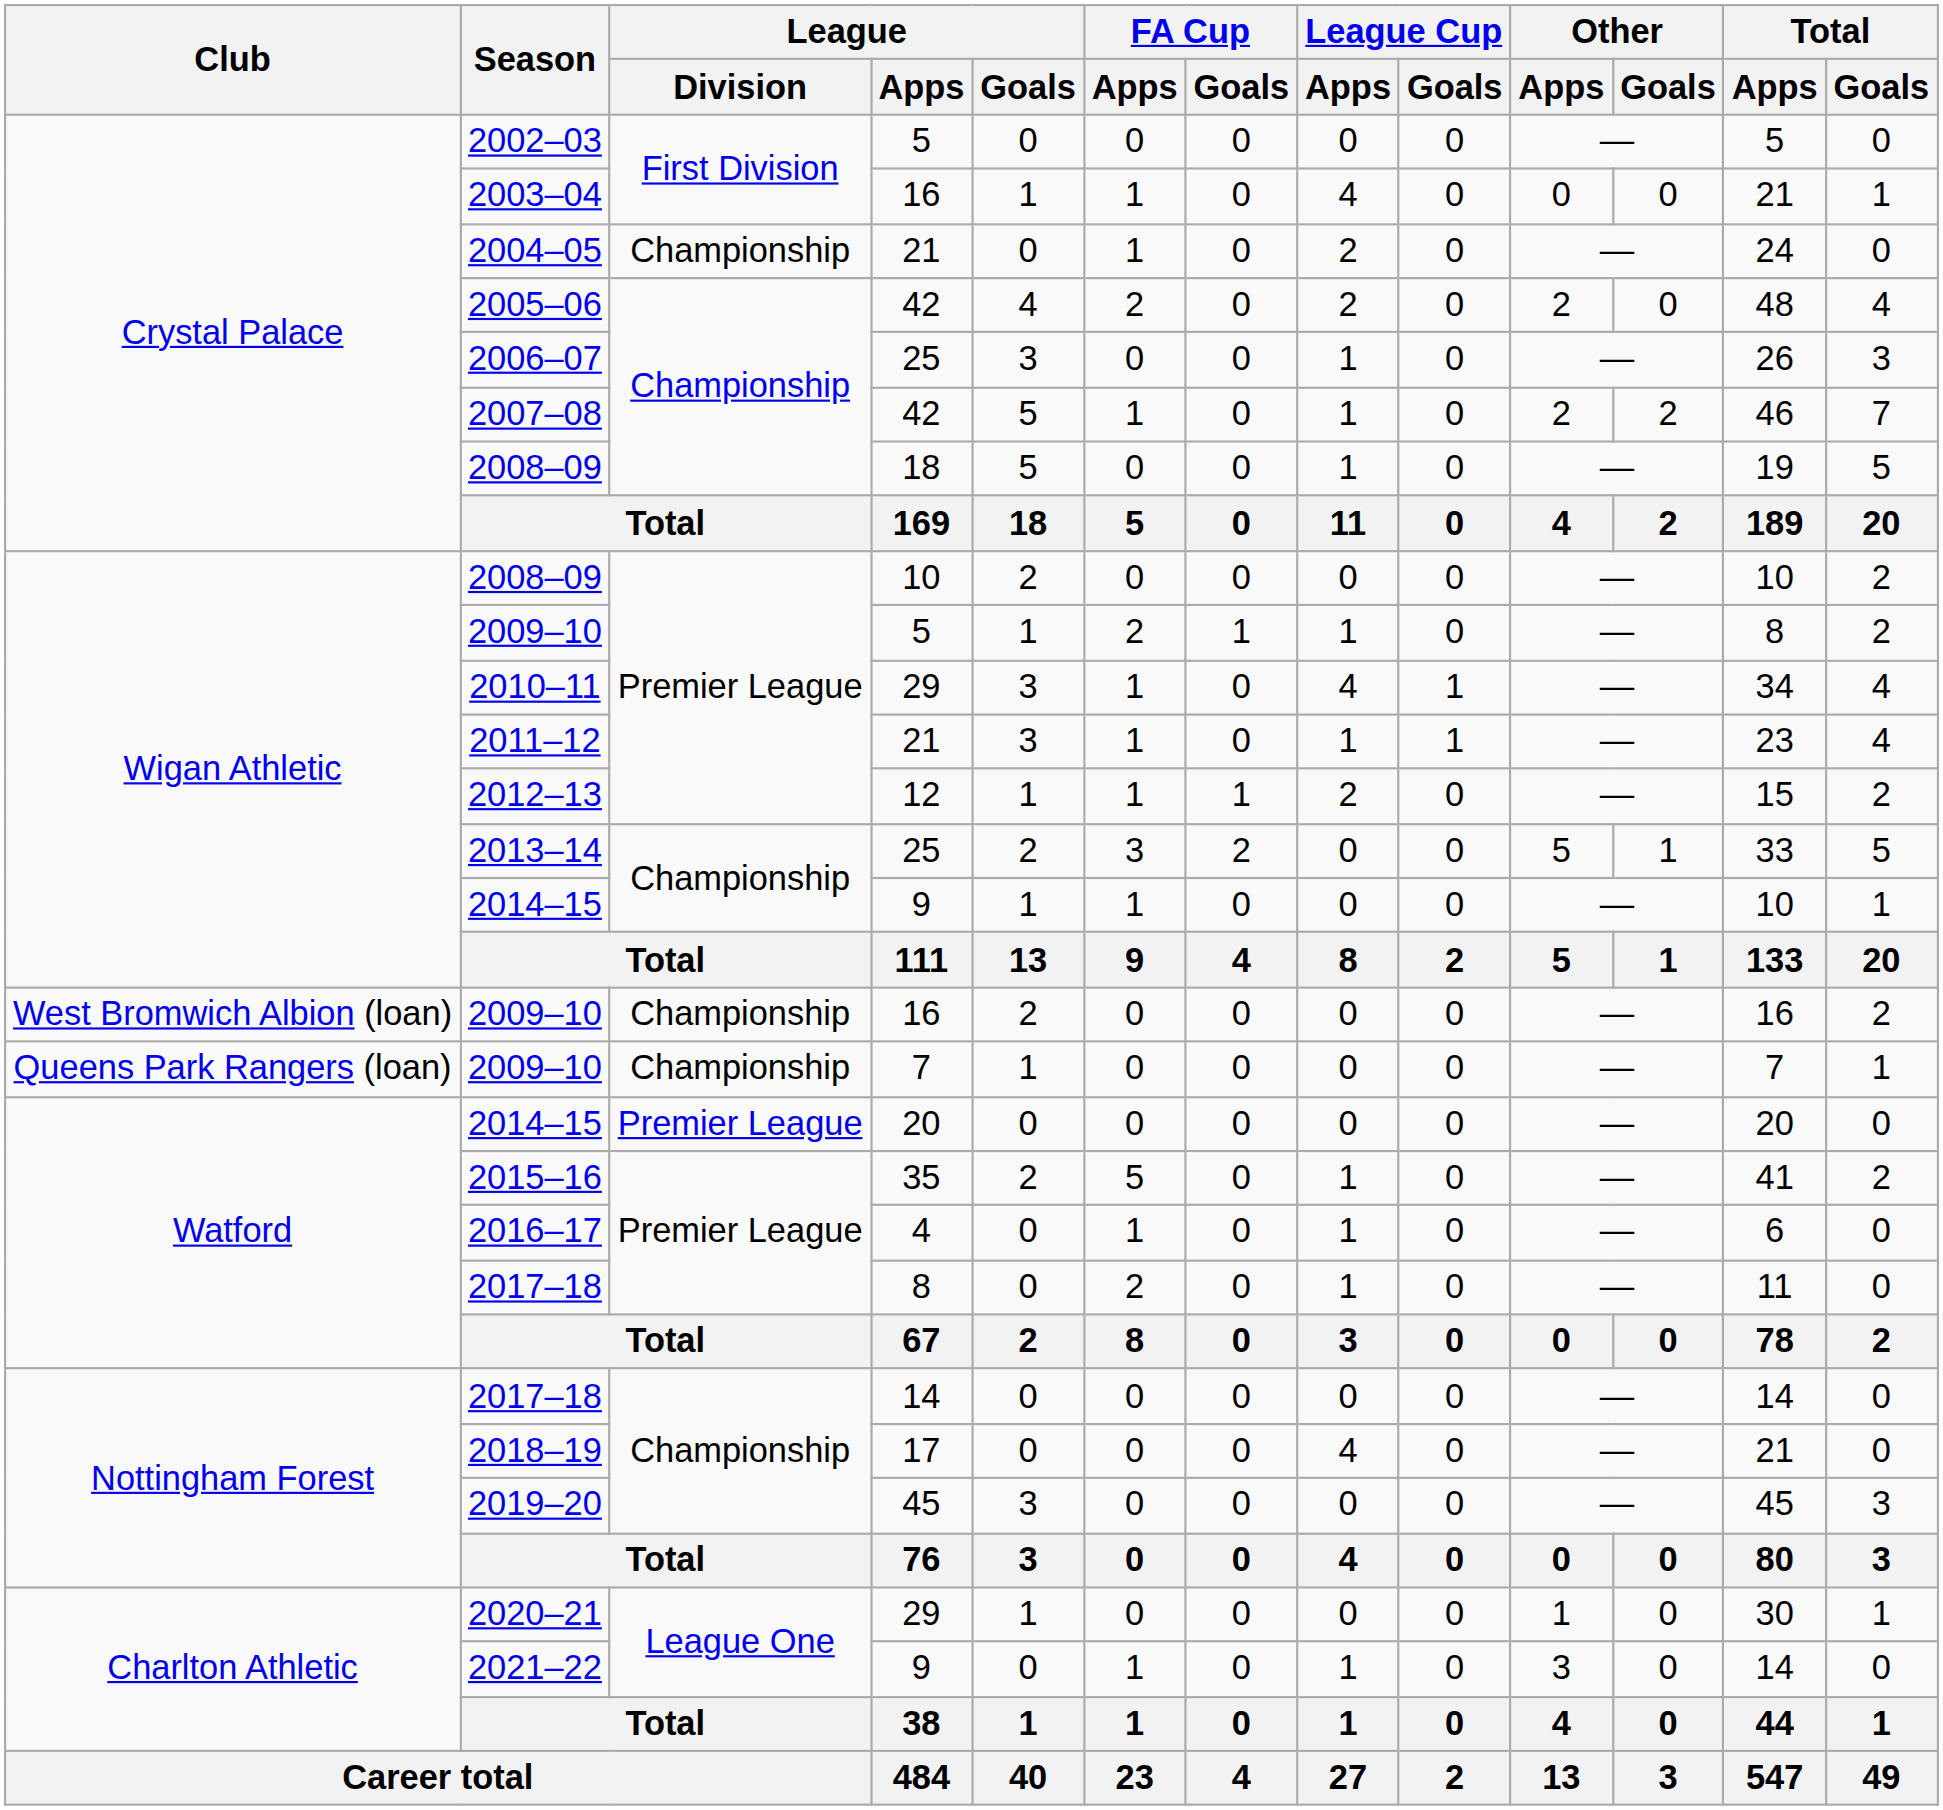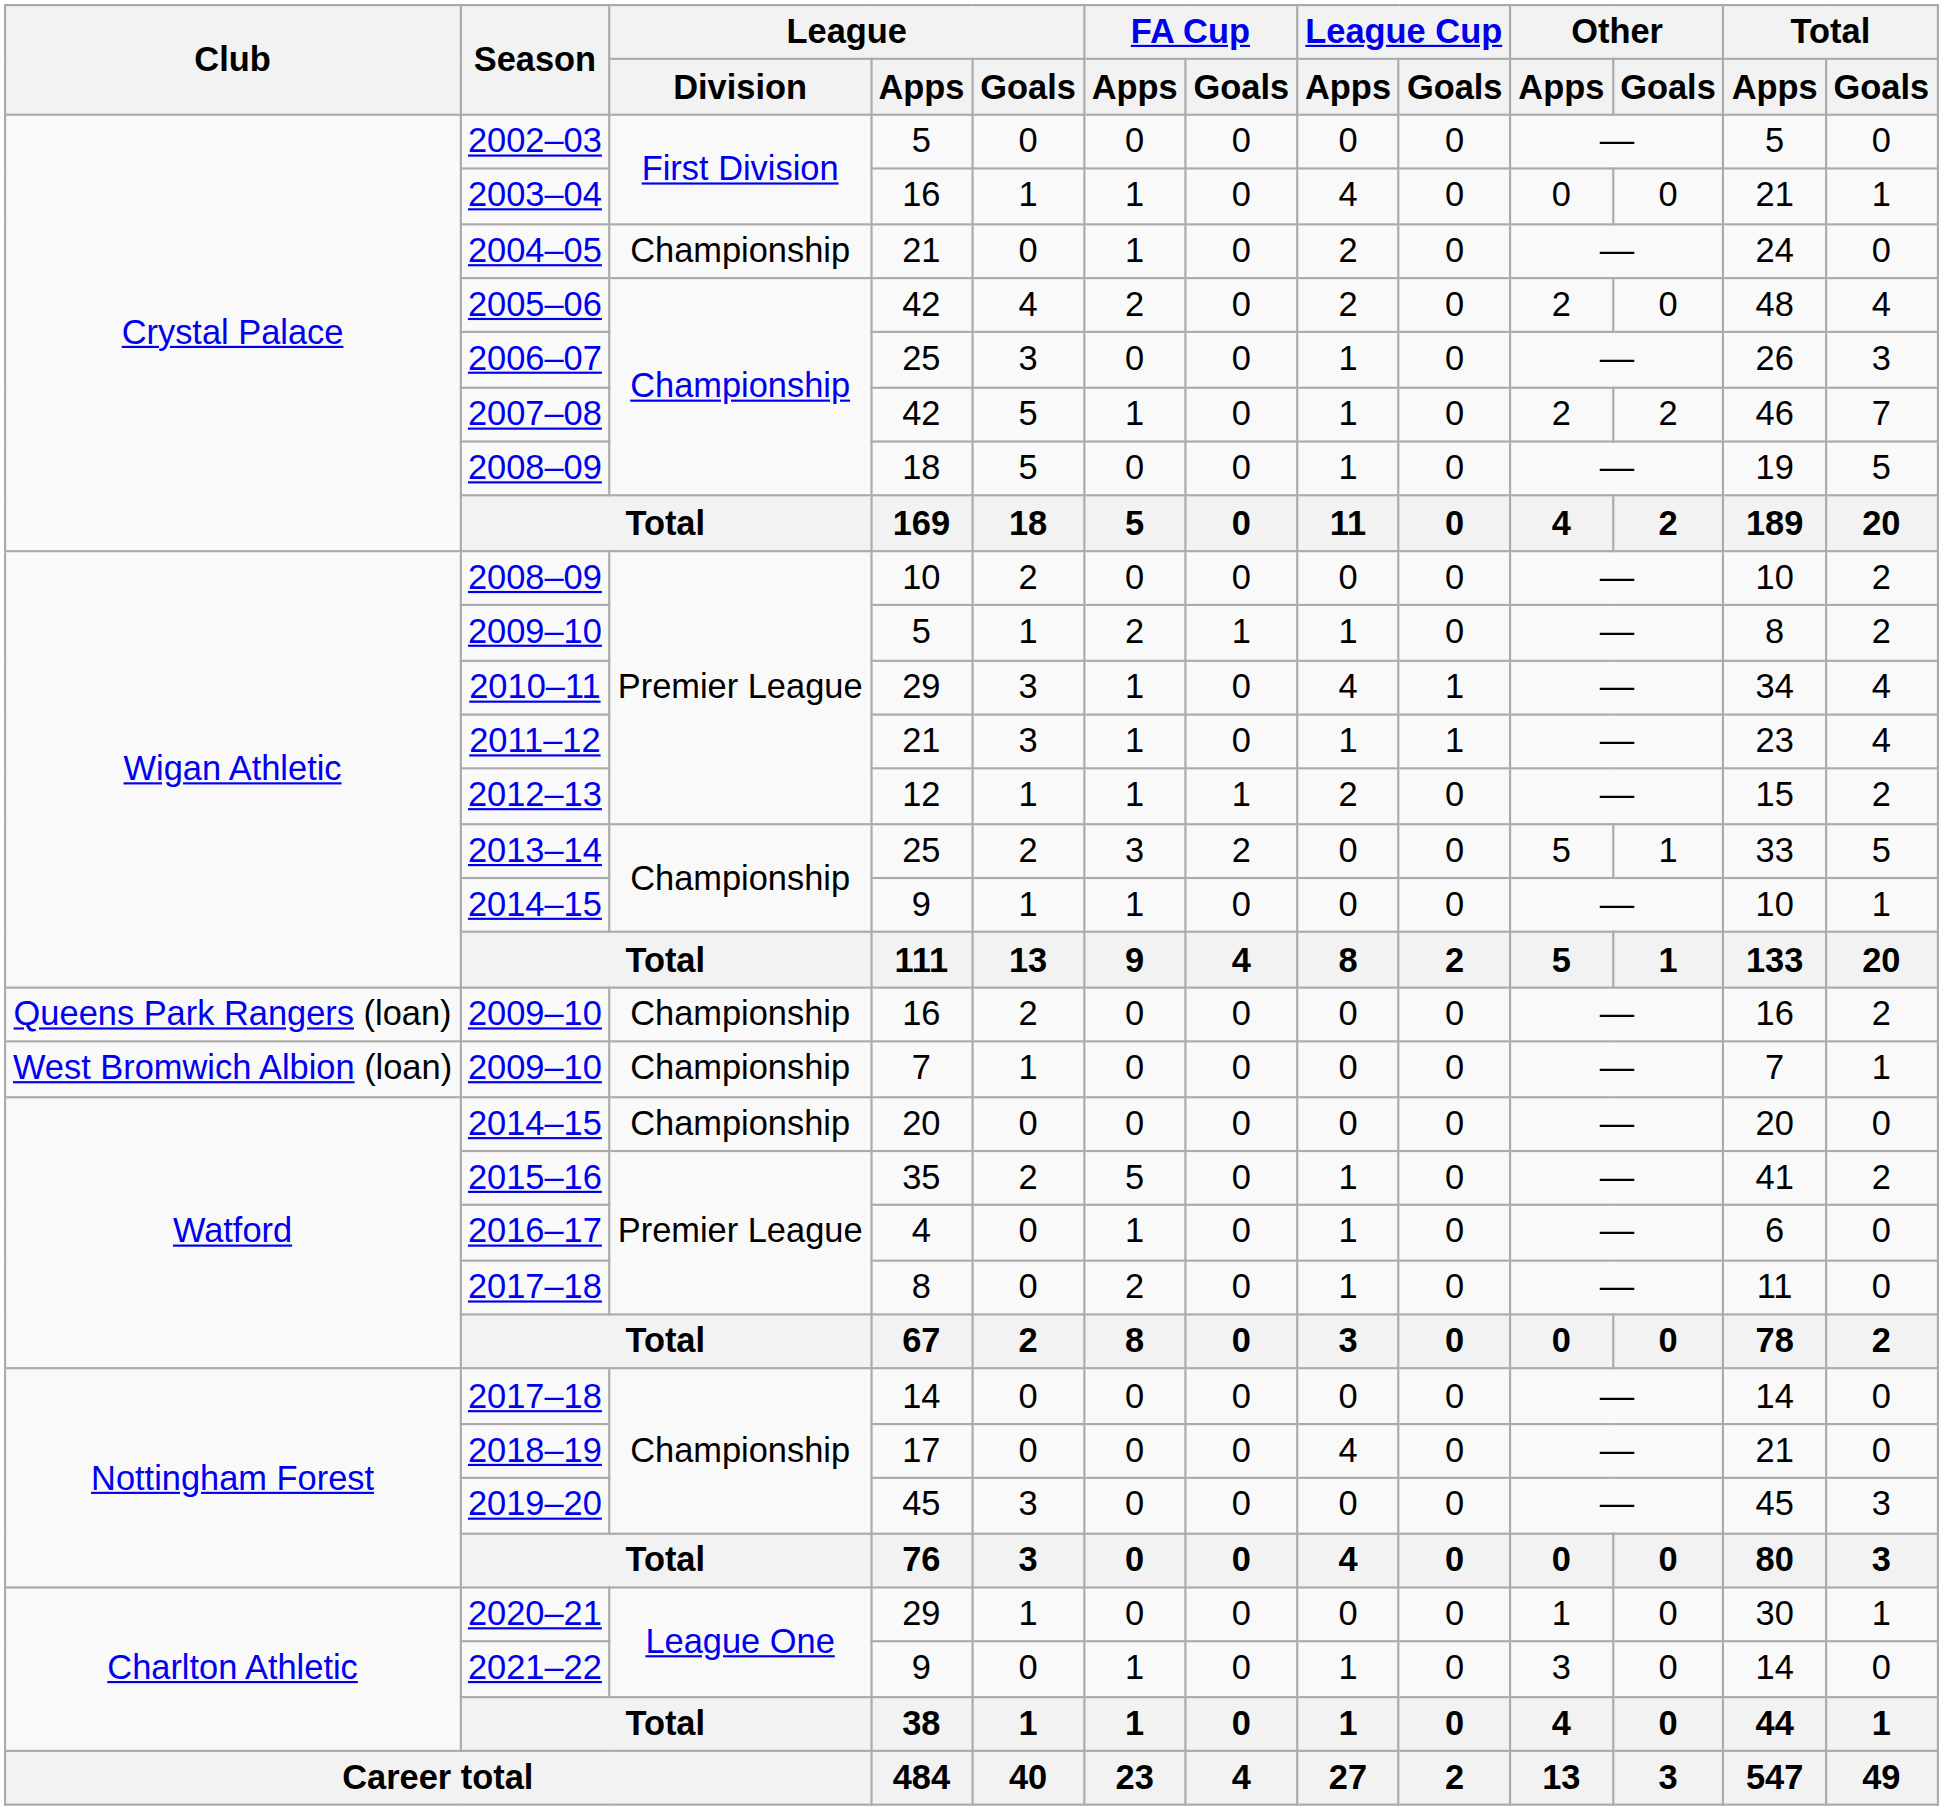2009–10 / 16 | Club: West Bromwich Albion (loan) -> Queens Park Rangers (loan)
2009–10 / 7 | Club: Queens Park Rangers (loan) -> West Bromwich Albion (loan)
2014–15 / 20 | League / Division: Premier League -> Championship
